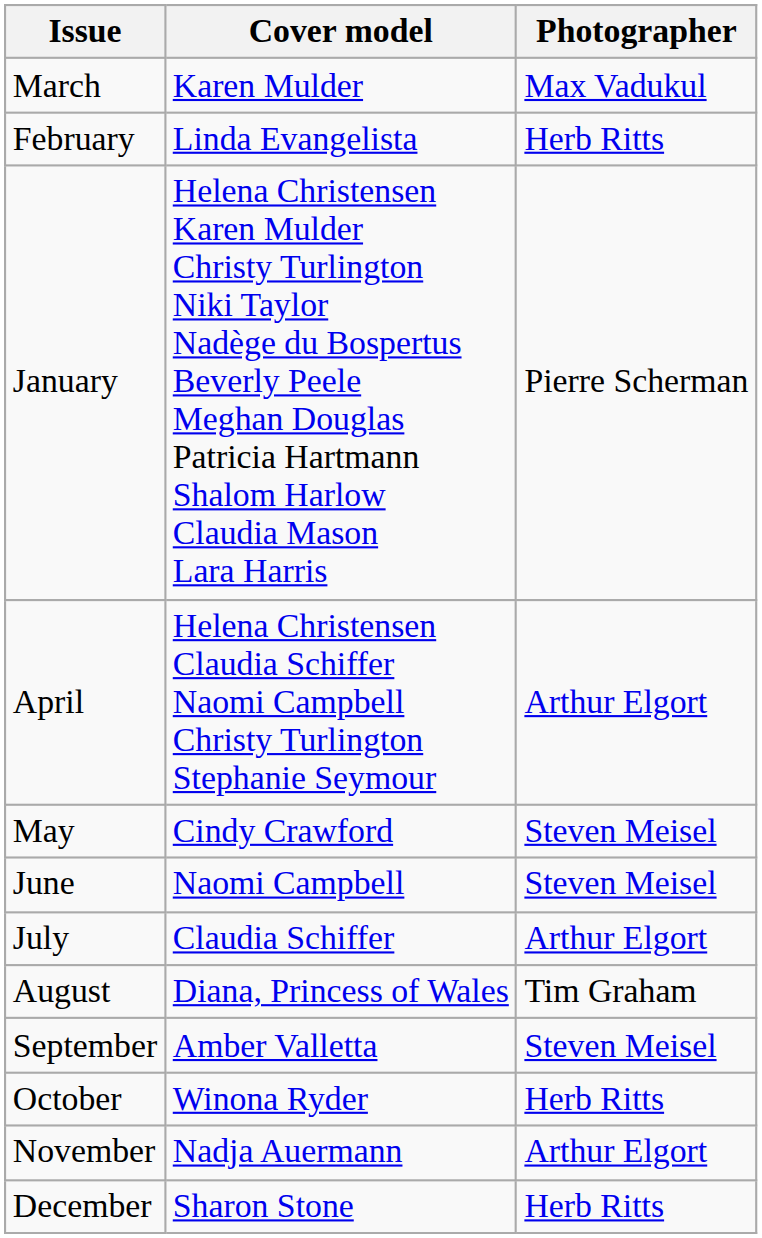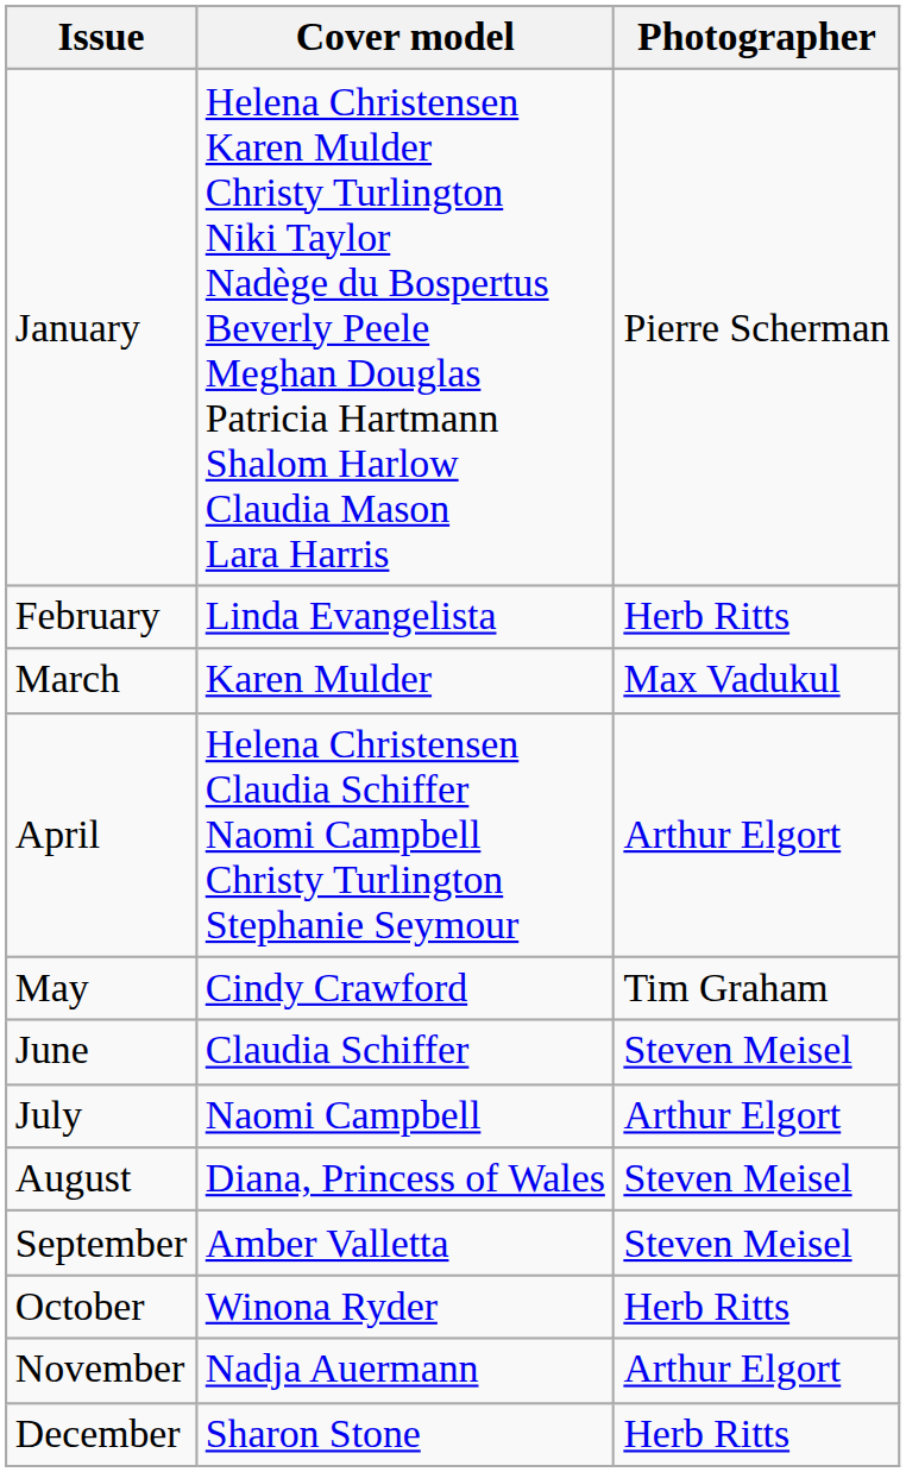rows swapped: January <-> March
May | Photographer: Steven Meisel -> Tim Graham
June | Cover model: Naomi Campbell -> Claudia Schiffer
July | Cover model: Claudia Schiffer -> Naomi Campbell
August | Photographer: Tim Graham -> Steven Meisel
